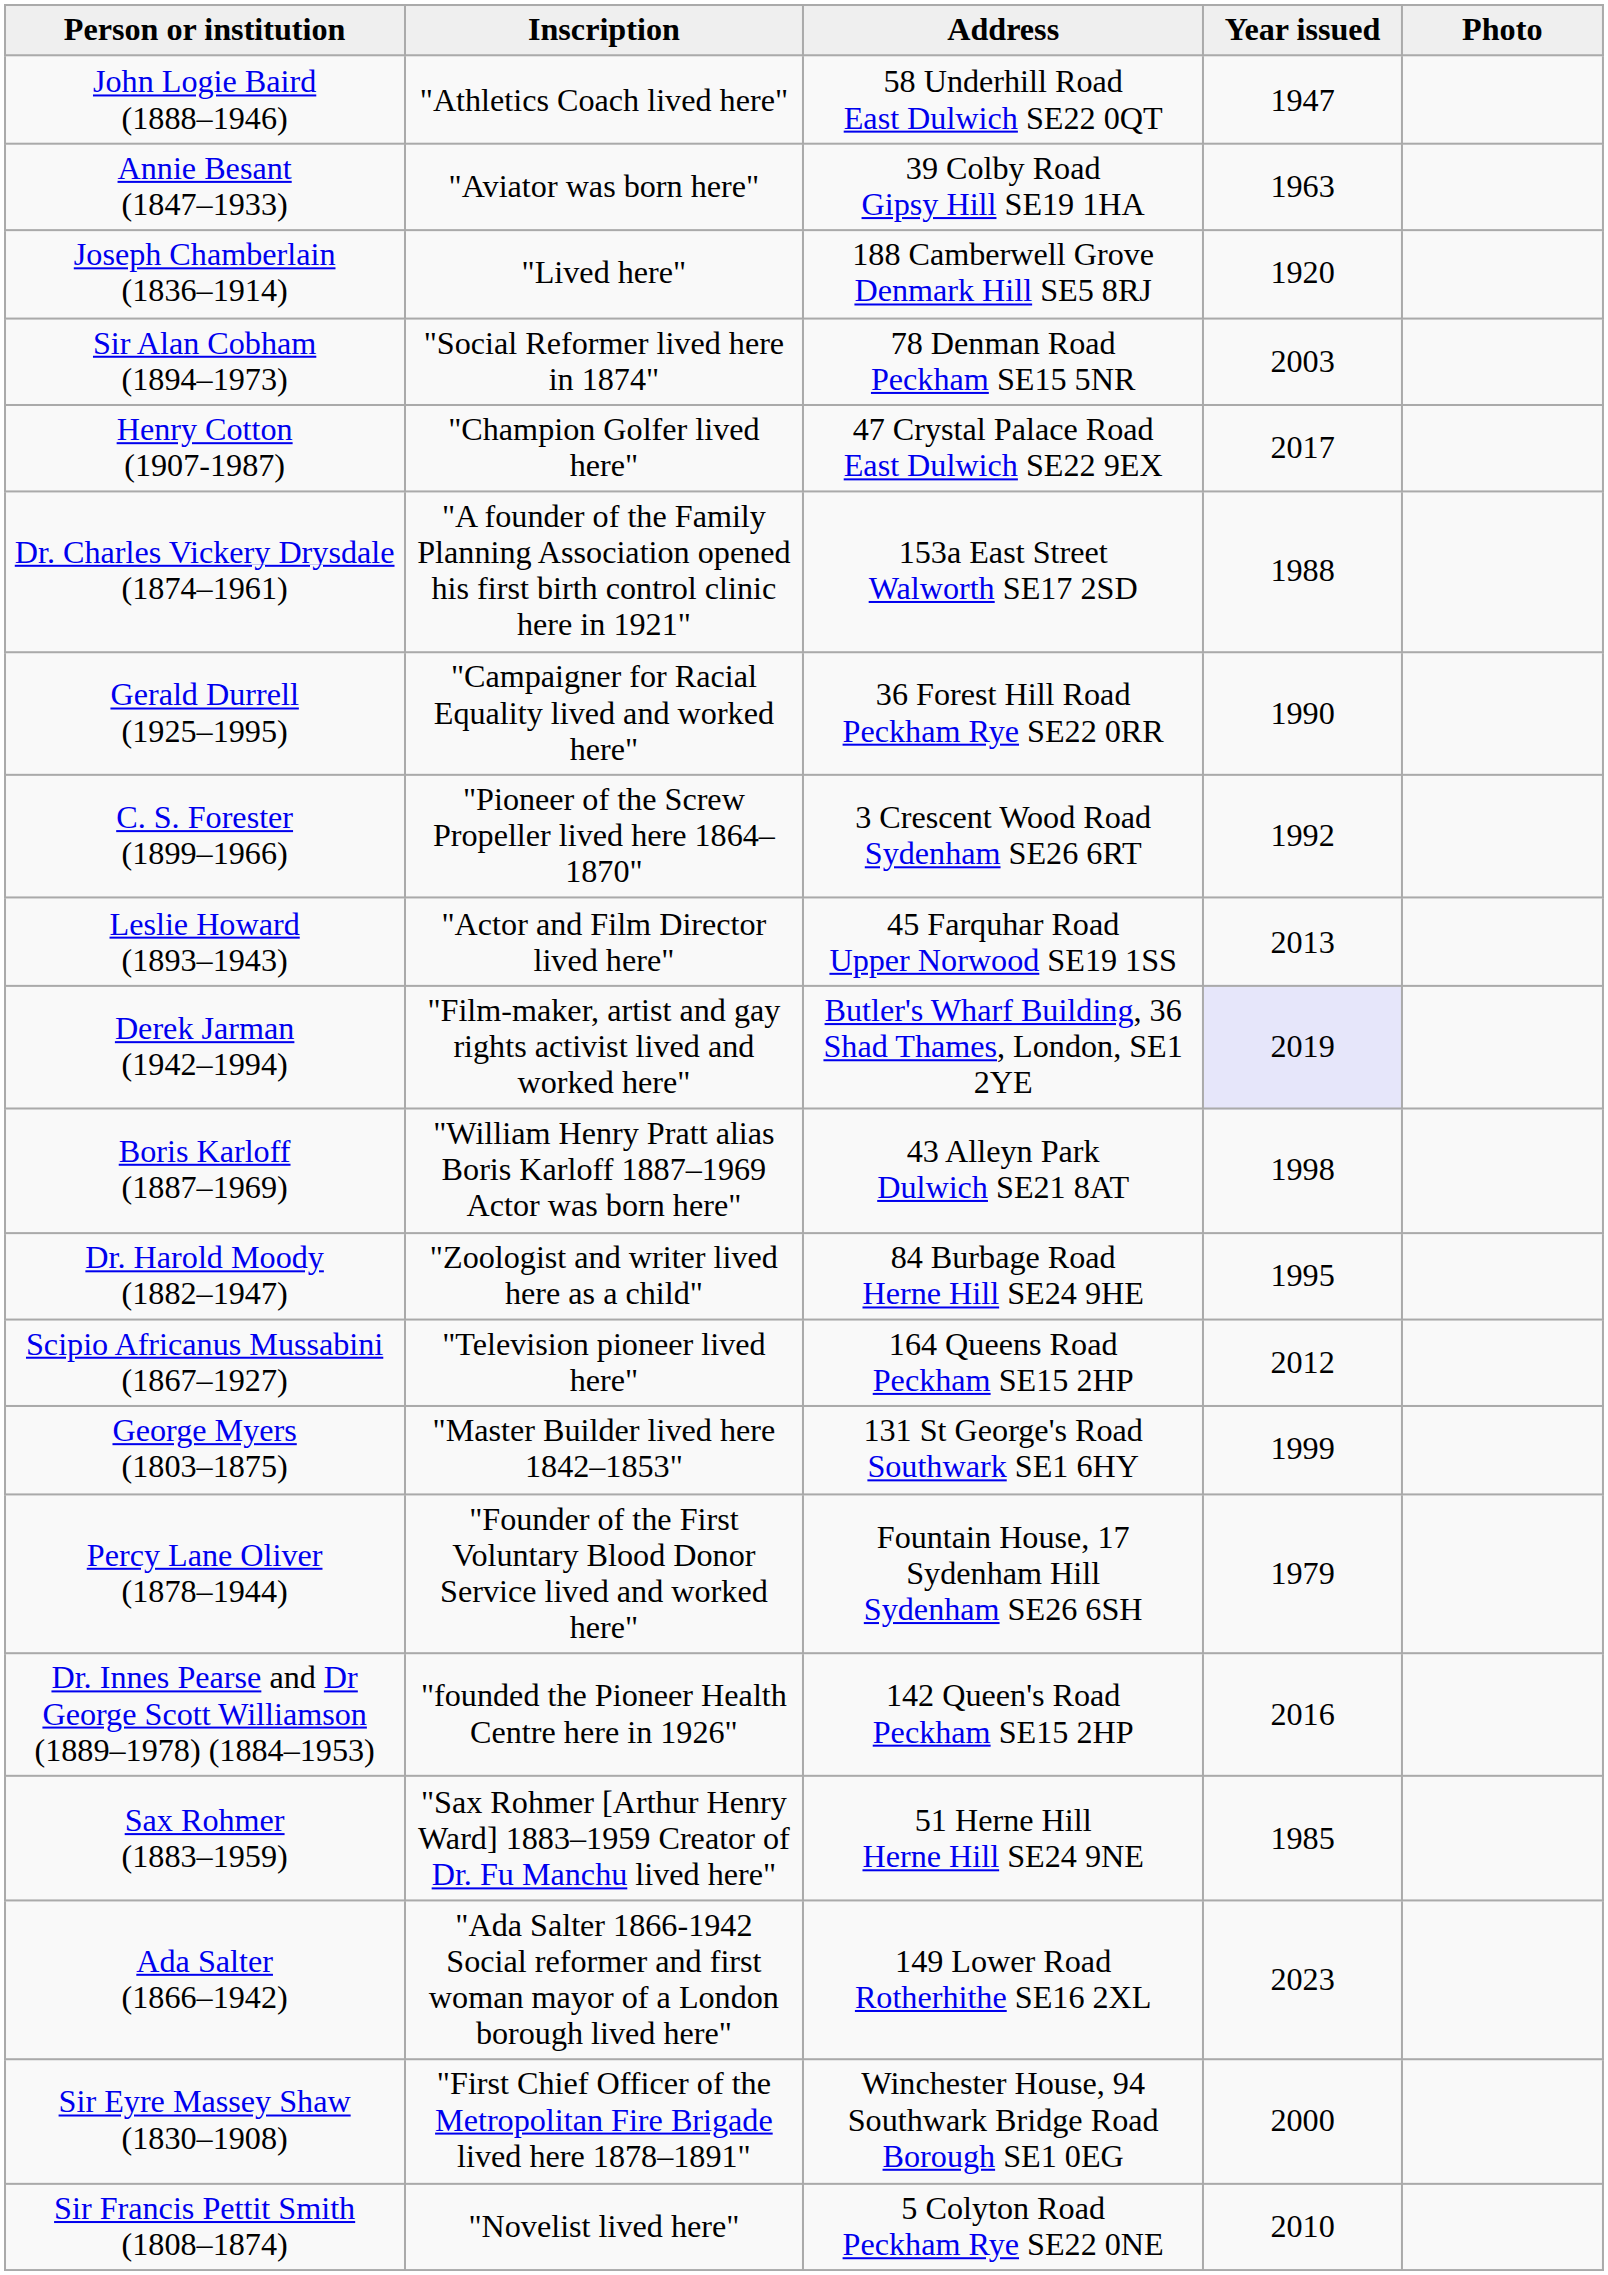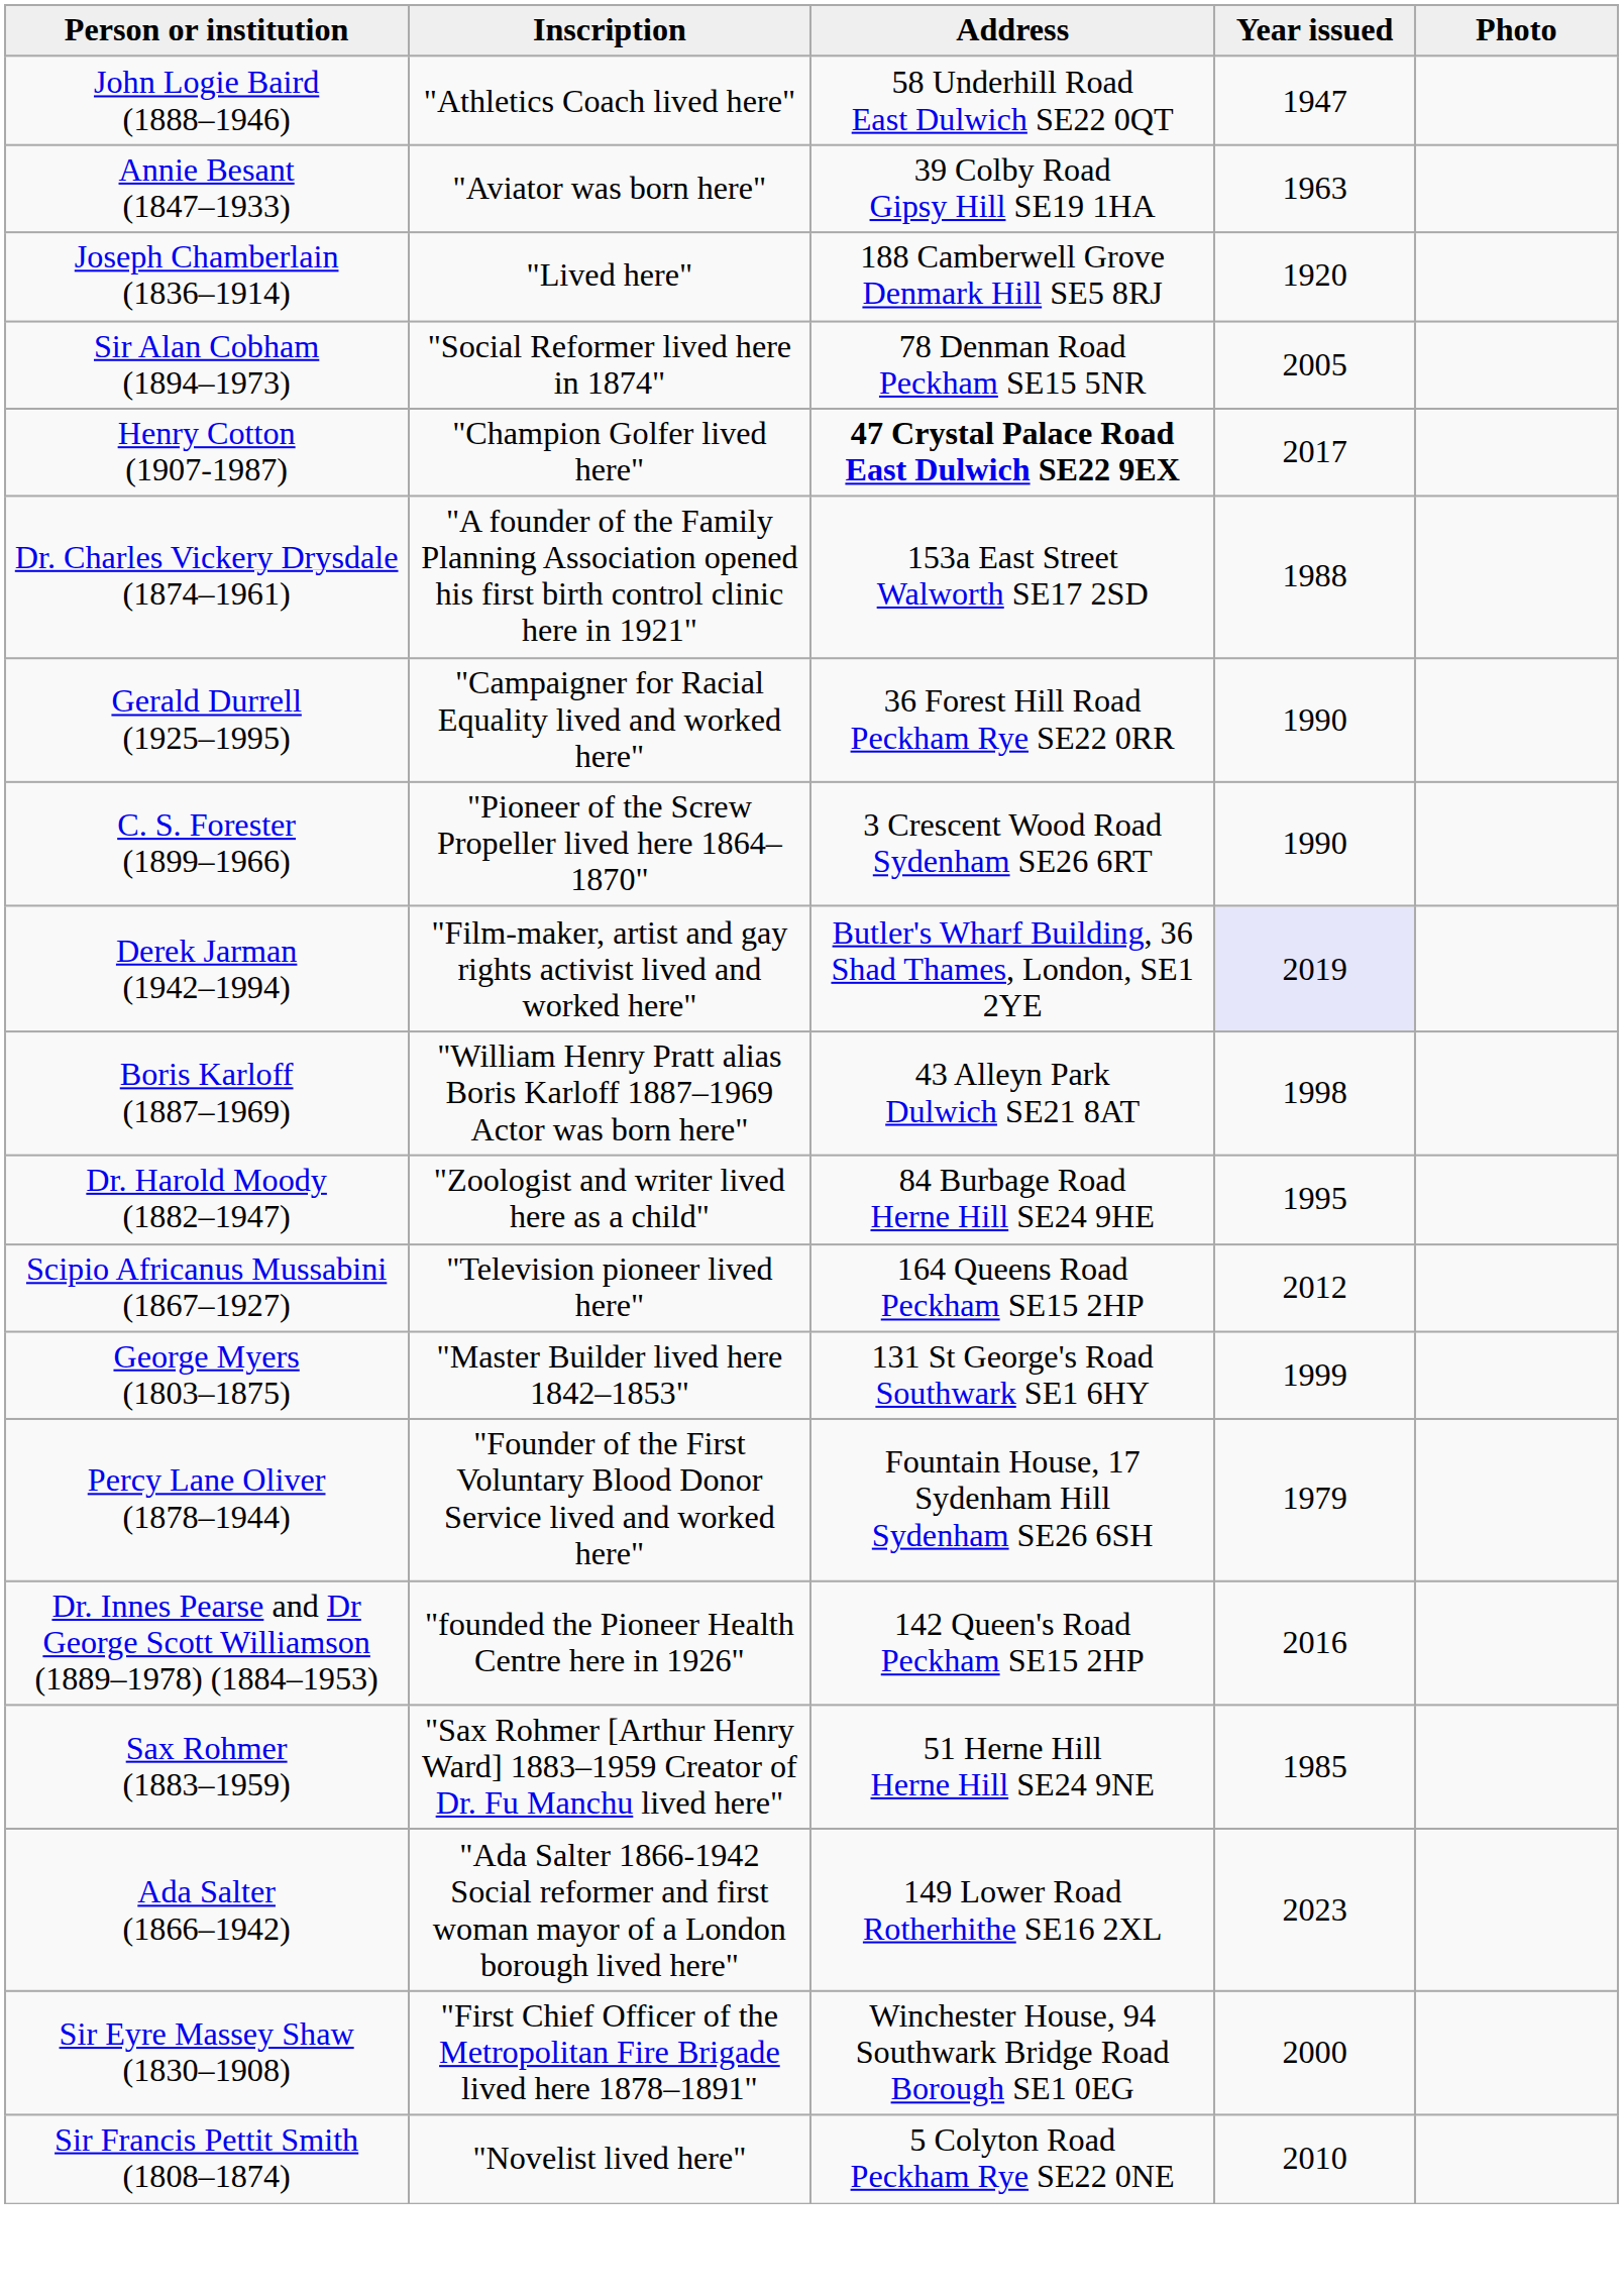Sir Alan Cobham (1894–1973) | Year issued: 2003 -> 2005
Henry Cotton (1907-1987) | Address: normal -> bold
C. S. Forester (1899–1966) | Year issued: 1992 -> 1990
- row: Leslie Howard (1893–1943) | "Actor and Film Director lived here" | 45 Farquhar Road Upper Norwood SE19 1SS | 2013
